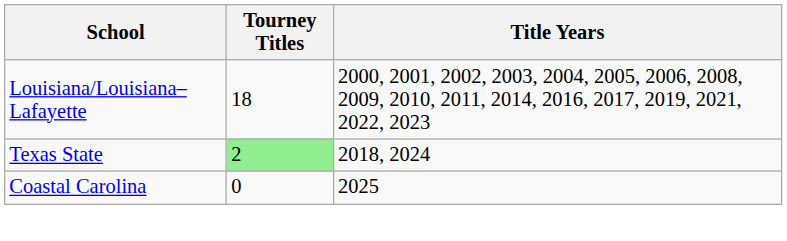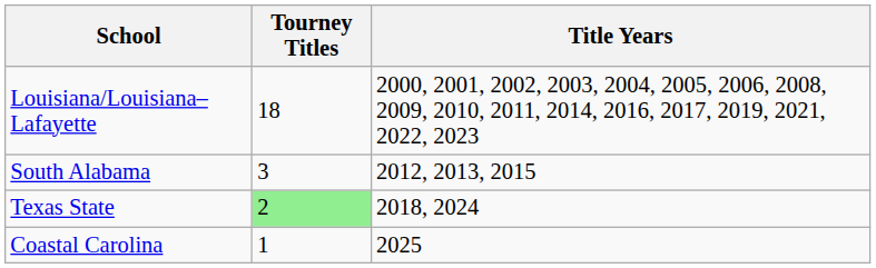+ row: South Alabama | 3 | 2012, 2013, 2015
Coastal Carolina | Tourney Titles: 0 -> 1
